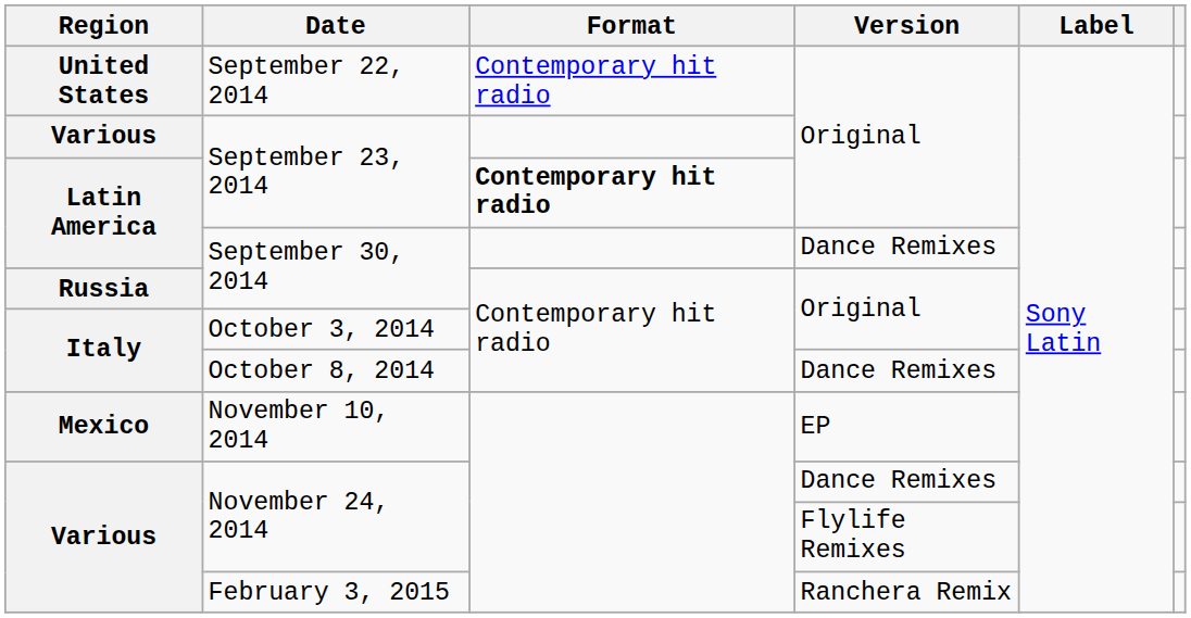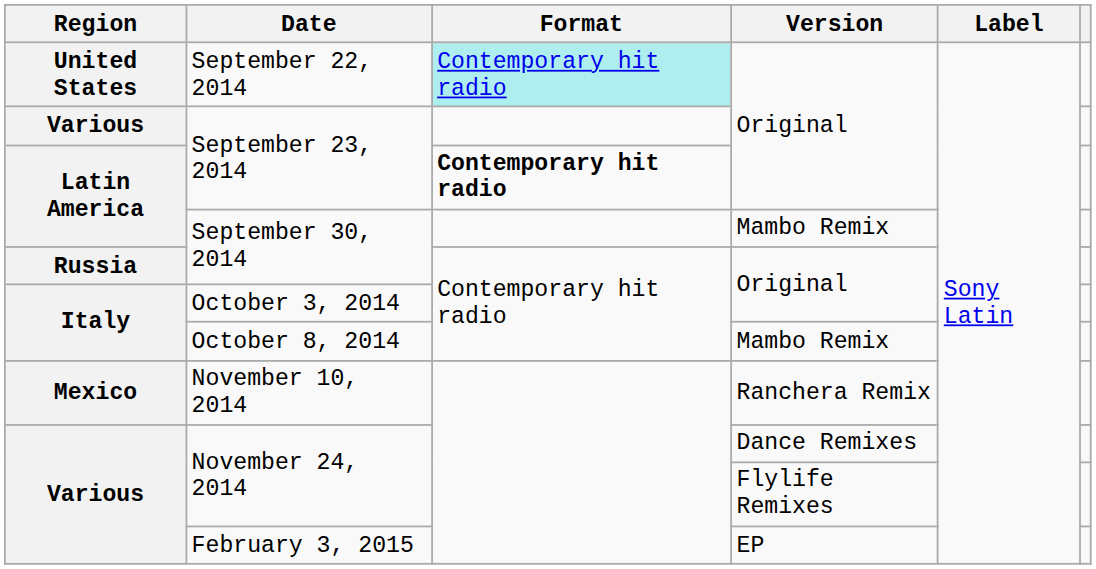September 22, 2014 | Format: no background -> paleturquoise background
Latin America / September 30, 2014 | Version: Dance Remixes -> Mambo Remix
October 8, 2014 | Version: Dance Remixes -> Mambo Remix
November 10, 2014 | Version: EP -> Ranchera Remix
February 3, 2015 | Version: Ranchera Remix -> EP
